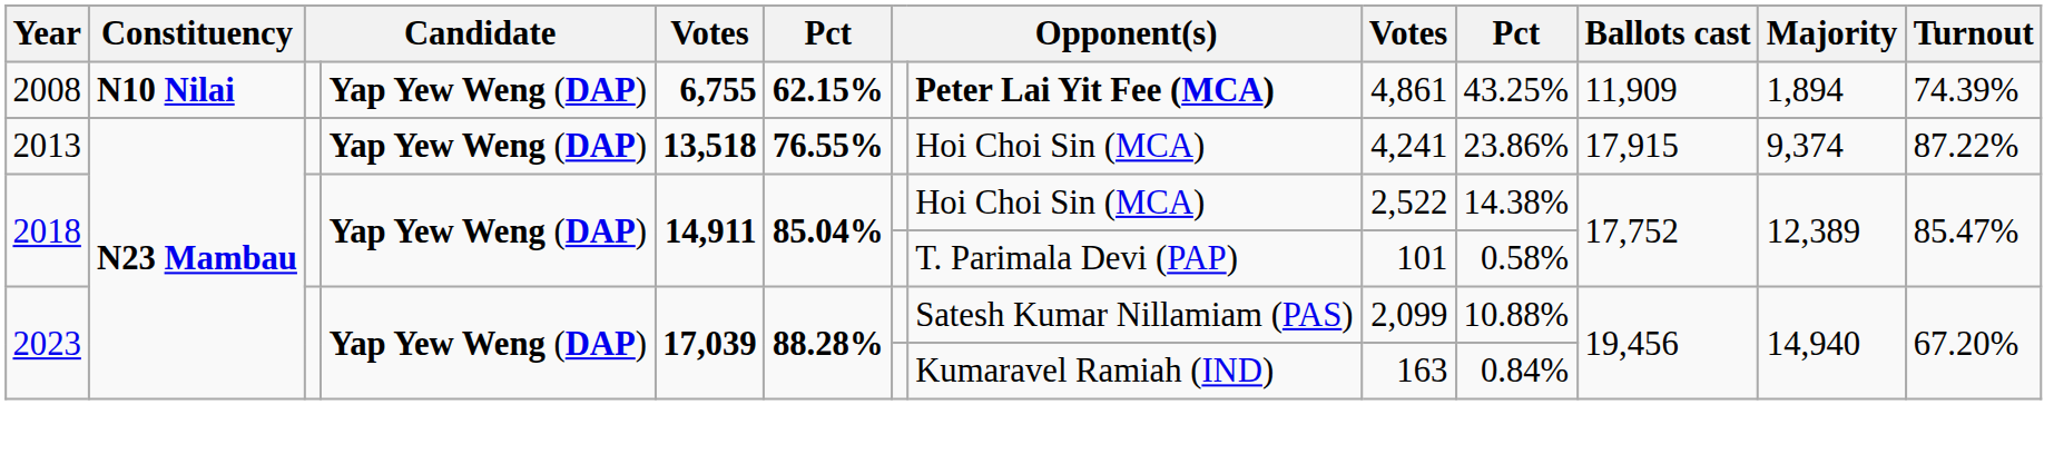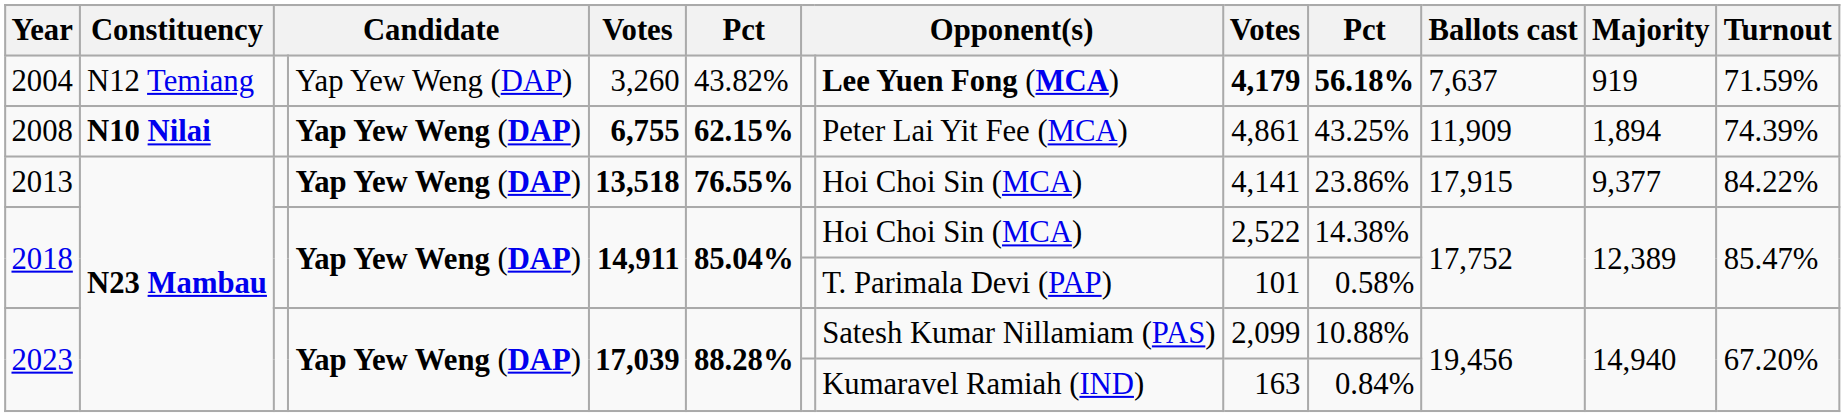+ row: 2004 | N12 Temiang | Yap Yew Weng (DAP) | 3,260 | 43.82% | Lee Yuen Fong (MCA) | 4,179 | 56.18% | 7,637 | 919 | 71.59%
2008 | column 8: bold -> normal
2013 | column 9: 4,241 -> 4,141
2013 | Majority: 9,374 -> 9,377
2013 | Turnout: 87.22% -> 84.22%
